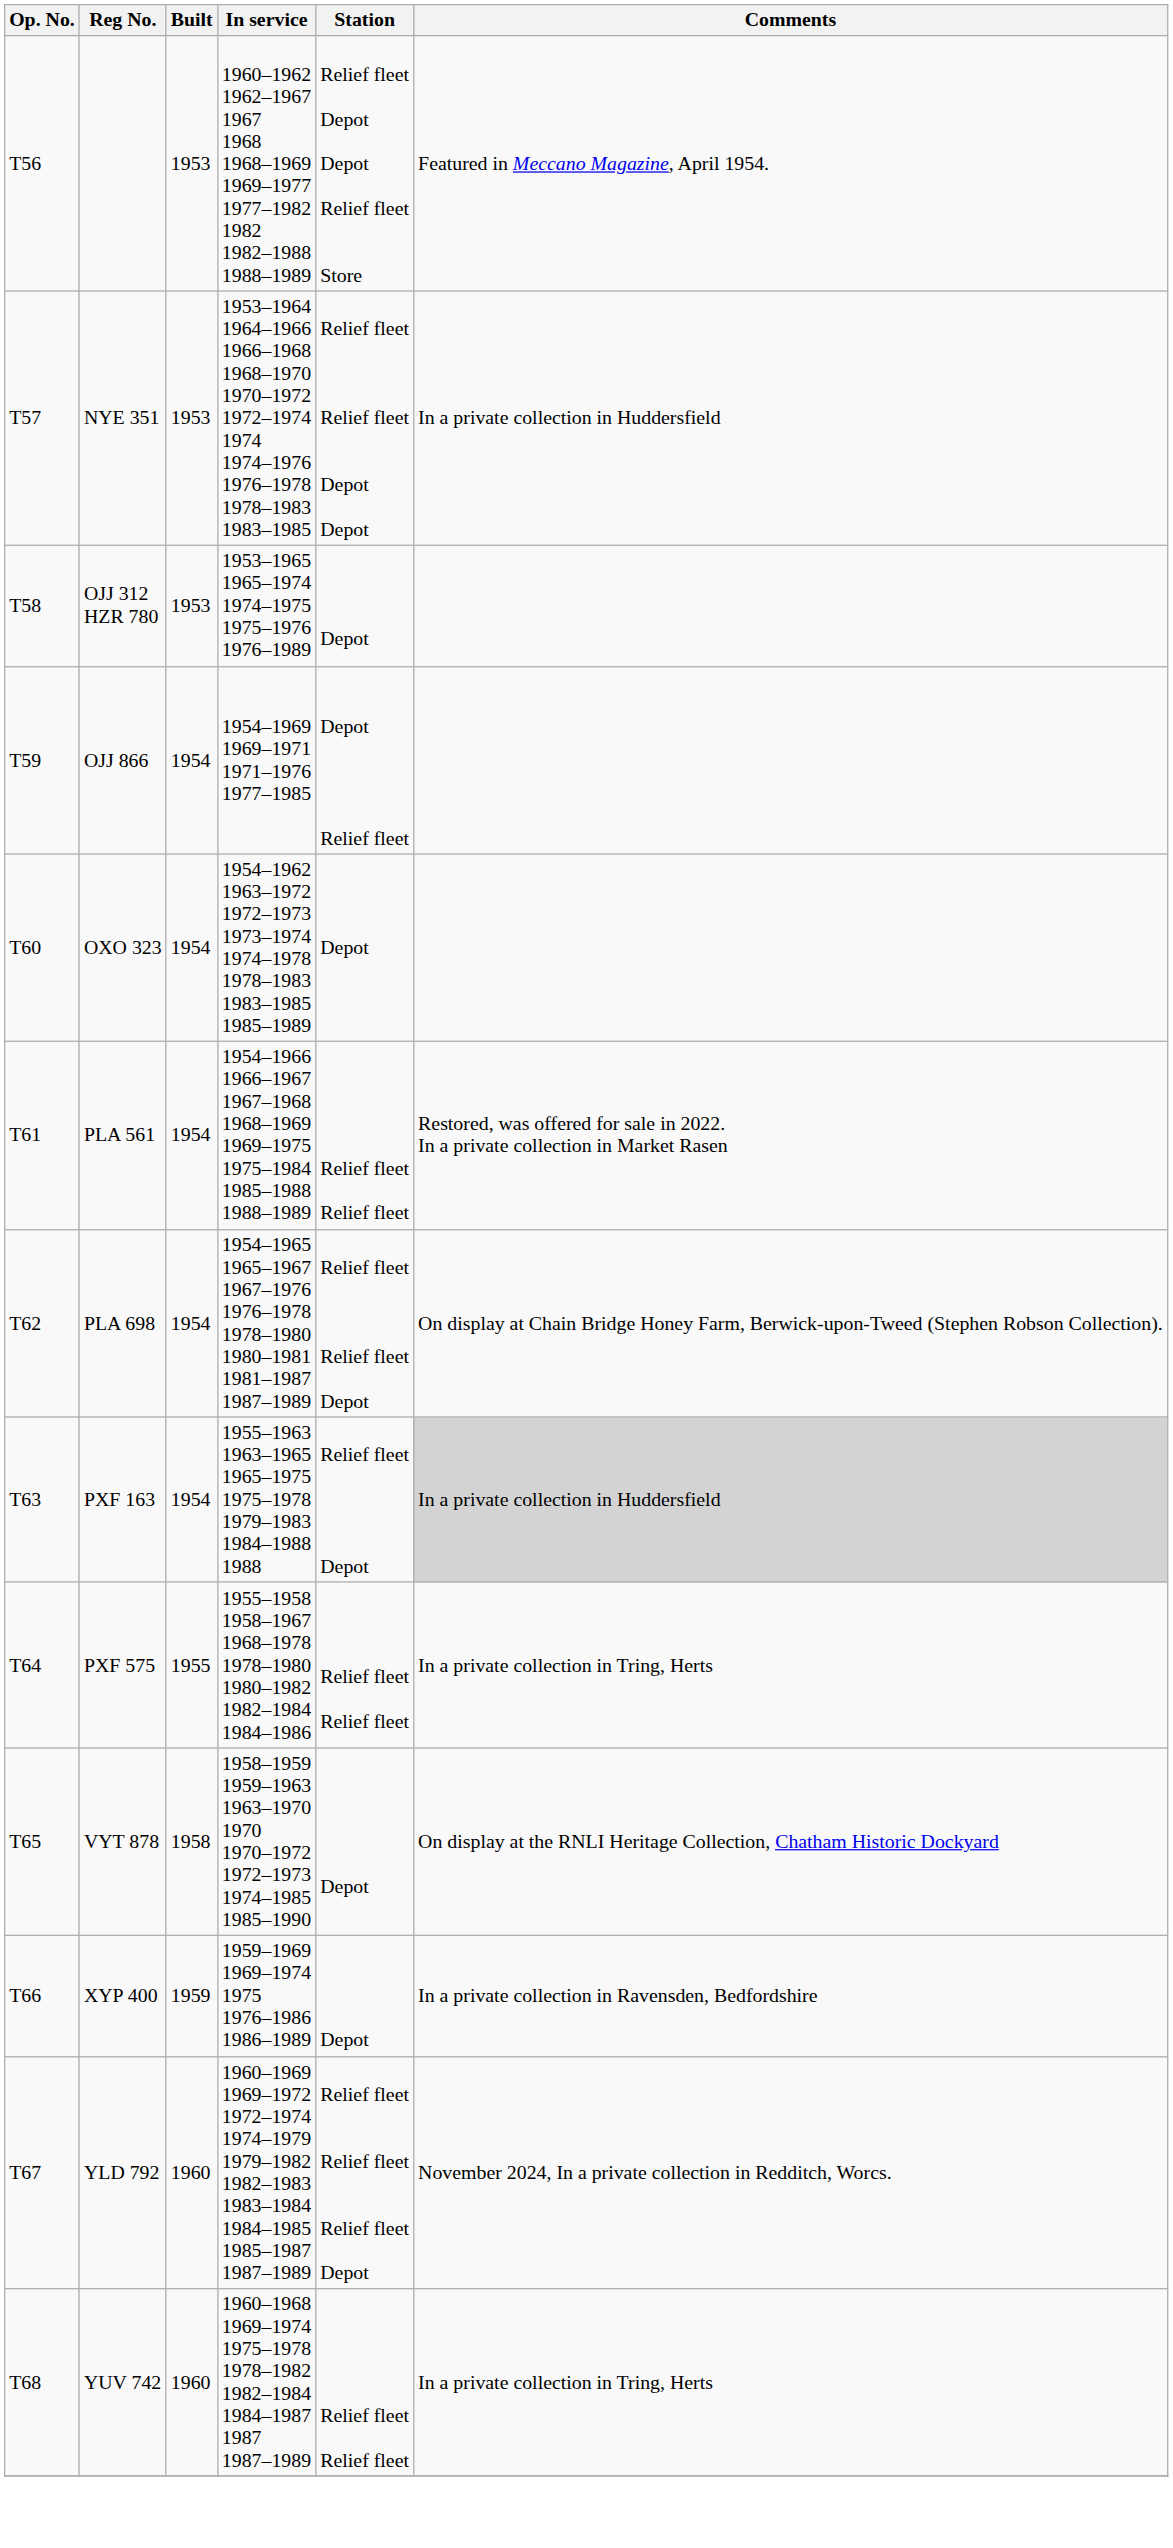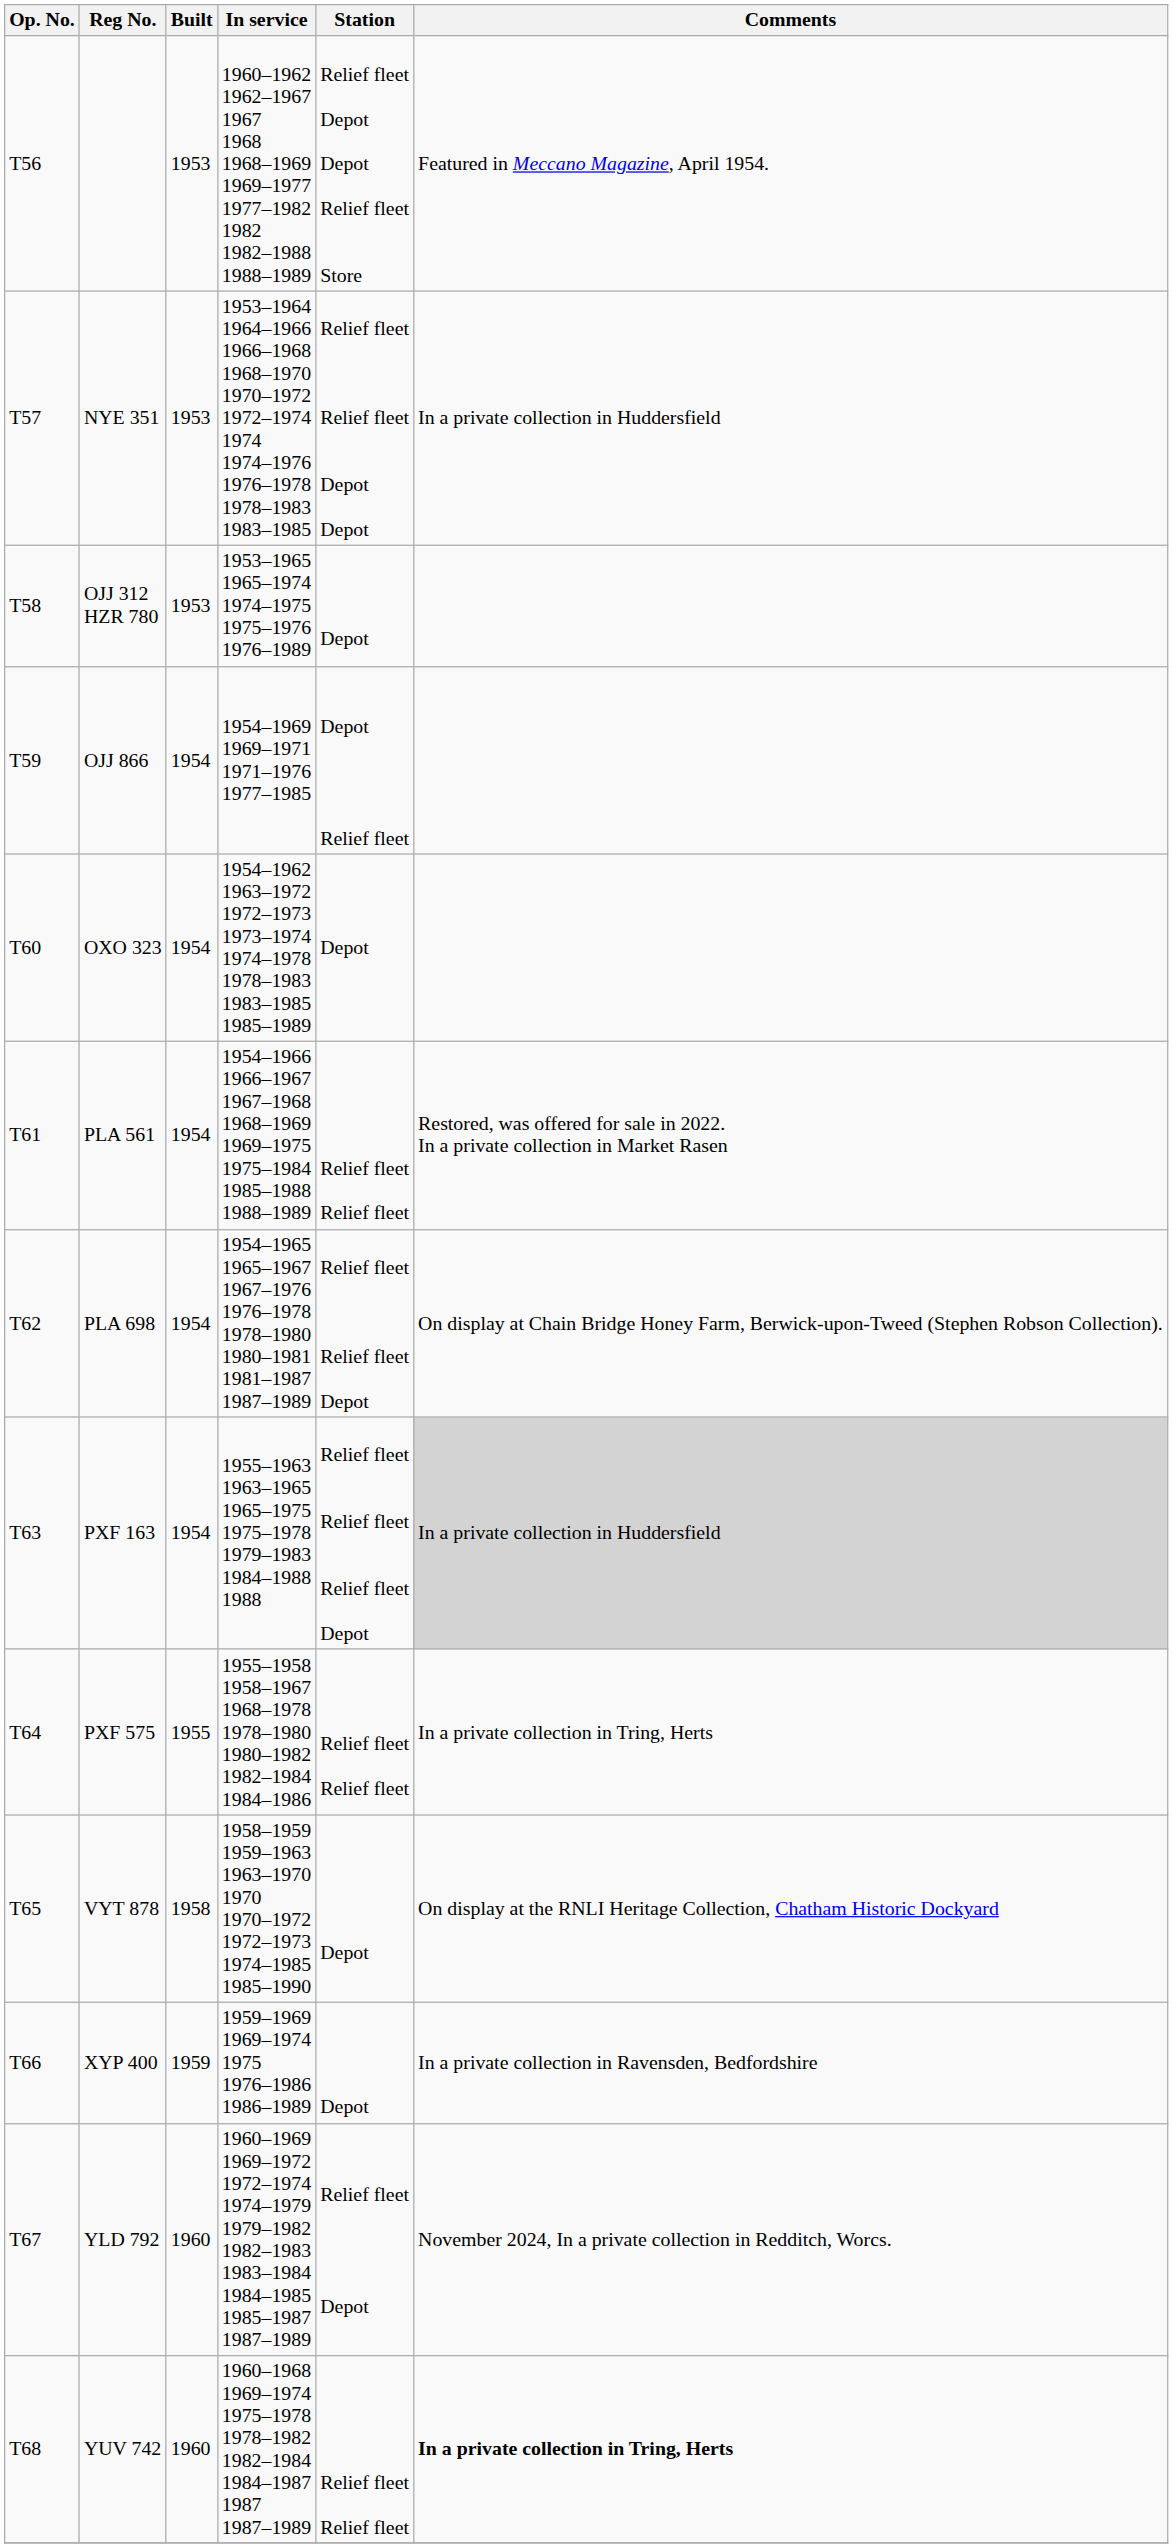PXF 163 | Station: Relief fleet Depot -> Relief fleet Relief fleet Relief fleet Depot
YLD 792 | Station: Relief fleet Relief fleet Relief fleet Depot -> Relief fleet Depot
YUV 742 | Comments: normal -> bold
